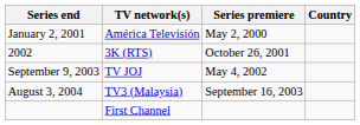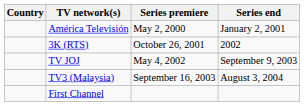columns swapped: Country <-> Series end
